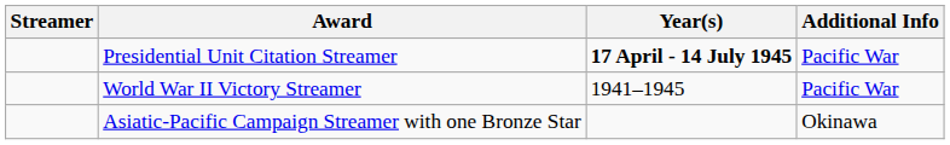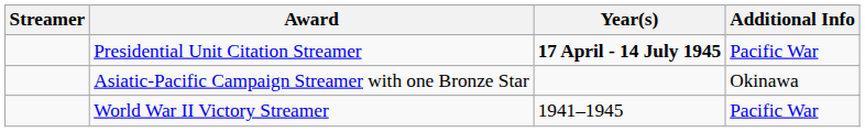rows swapped: Asiatic-Pacific Campaign Streamer with one Bronze Star <-> World War II Victory Streamer
